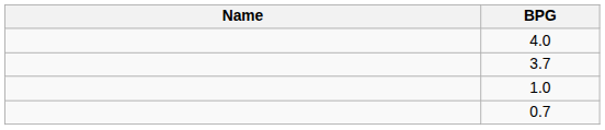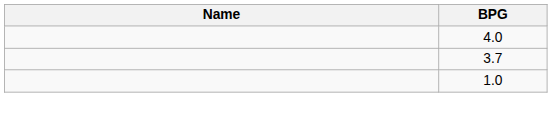- row: 0.7
